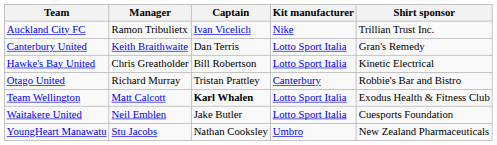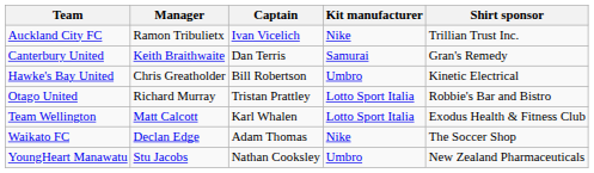Canterbury United | Kit manufacturer: Lotto Sport Italia -> Samurai
Hawke's Bay United | Kit manufacturer: Lotto Sport Italia -> Umbro
Otago United | Kit manufacturer: Canterbury -> Lotto Sport Italia
Team Wellington | Captain: bold -> normal
+ row: Waikato FC | Declan Edge | Adam Thomas | Nike | The Soccer Shop
- row: Waitakere United | Neil Emblen | Jake Butler | Lotto Sport Italia | Cuesports Foundation
